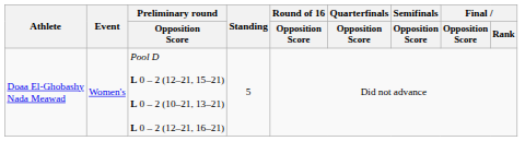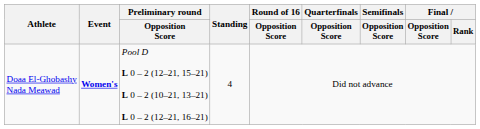Doaa El-Ghobashy Nada Meawad | Event: normal -> bold
Doaa El-Ghobashy Nada Meawad | Standing: 5 -> 4
